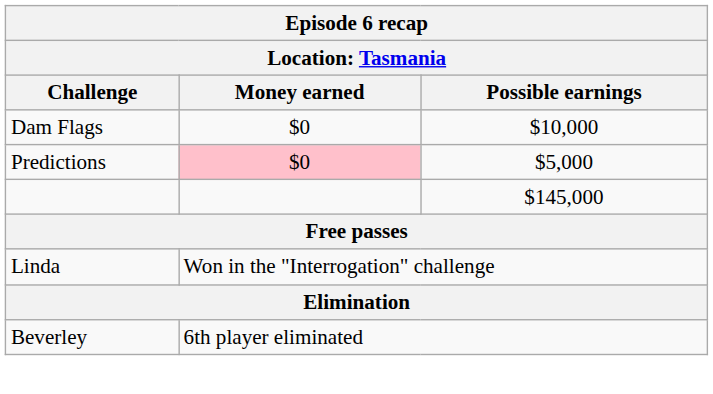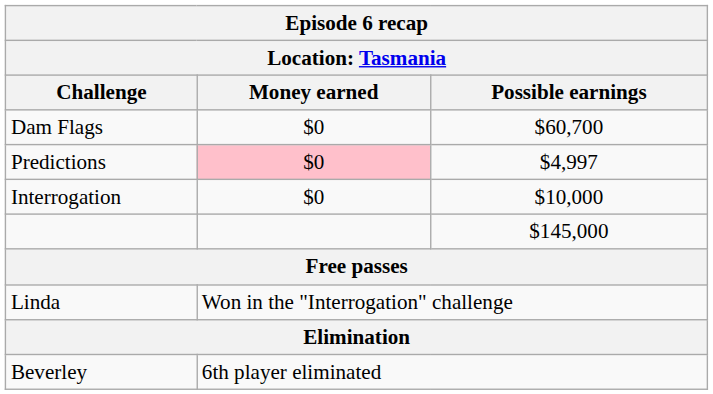Dam Flags | Possible earnings: $10,000 -> $60,700
Predictions | Possible earnings: $5,000 -> $4,997
+ row: Interrogation | $0 | $10,000
